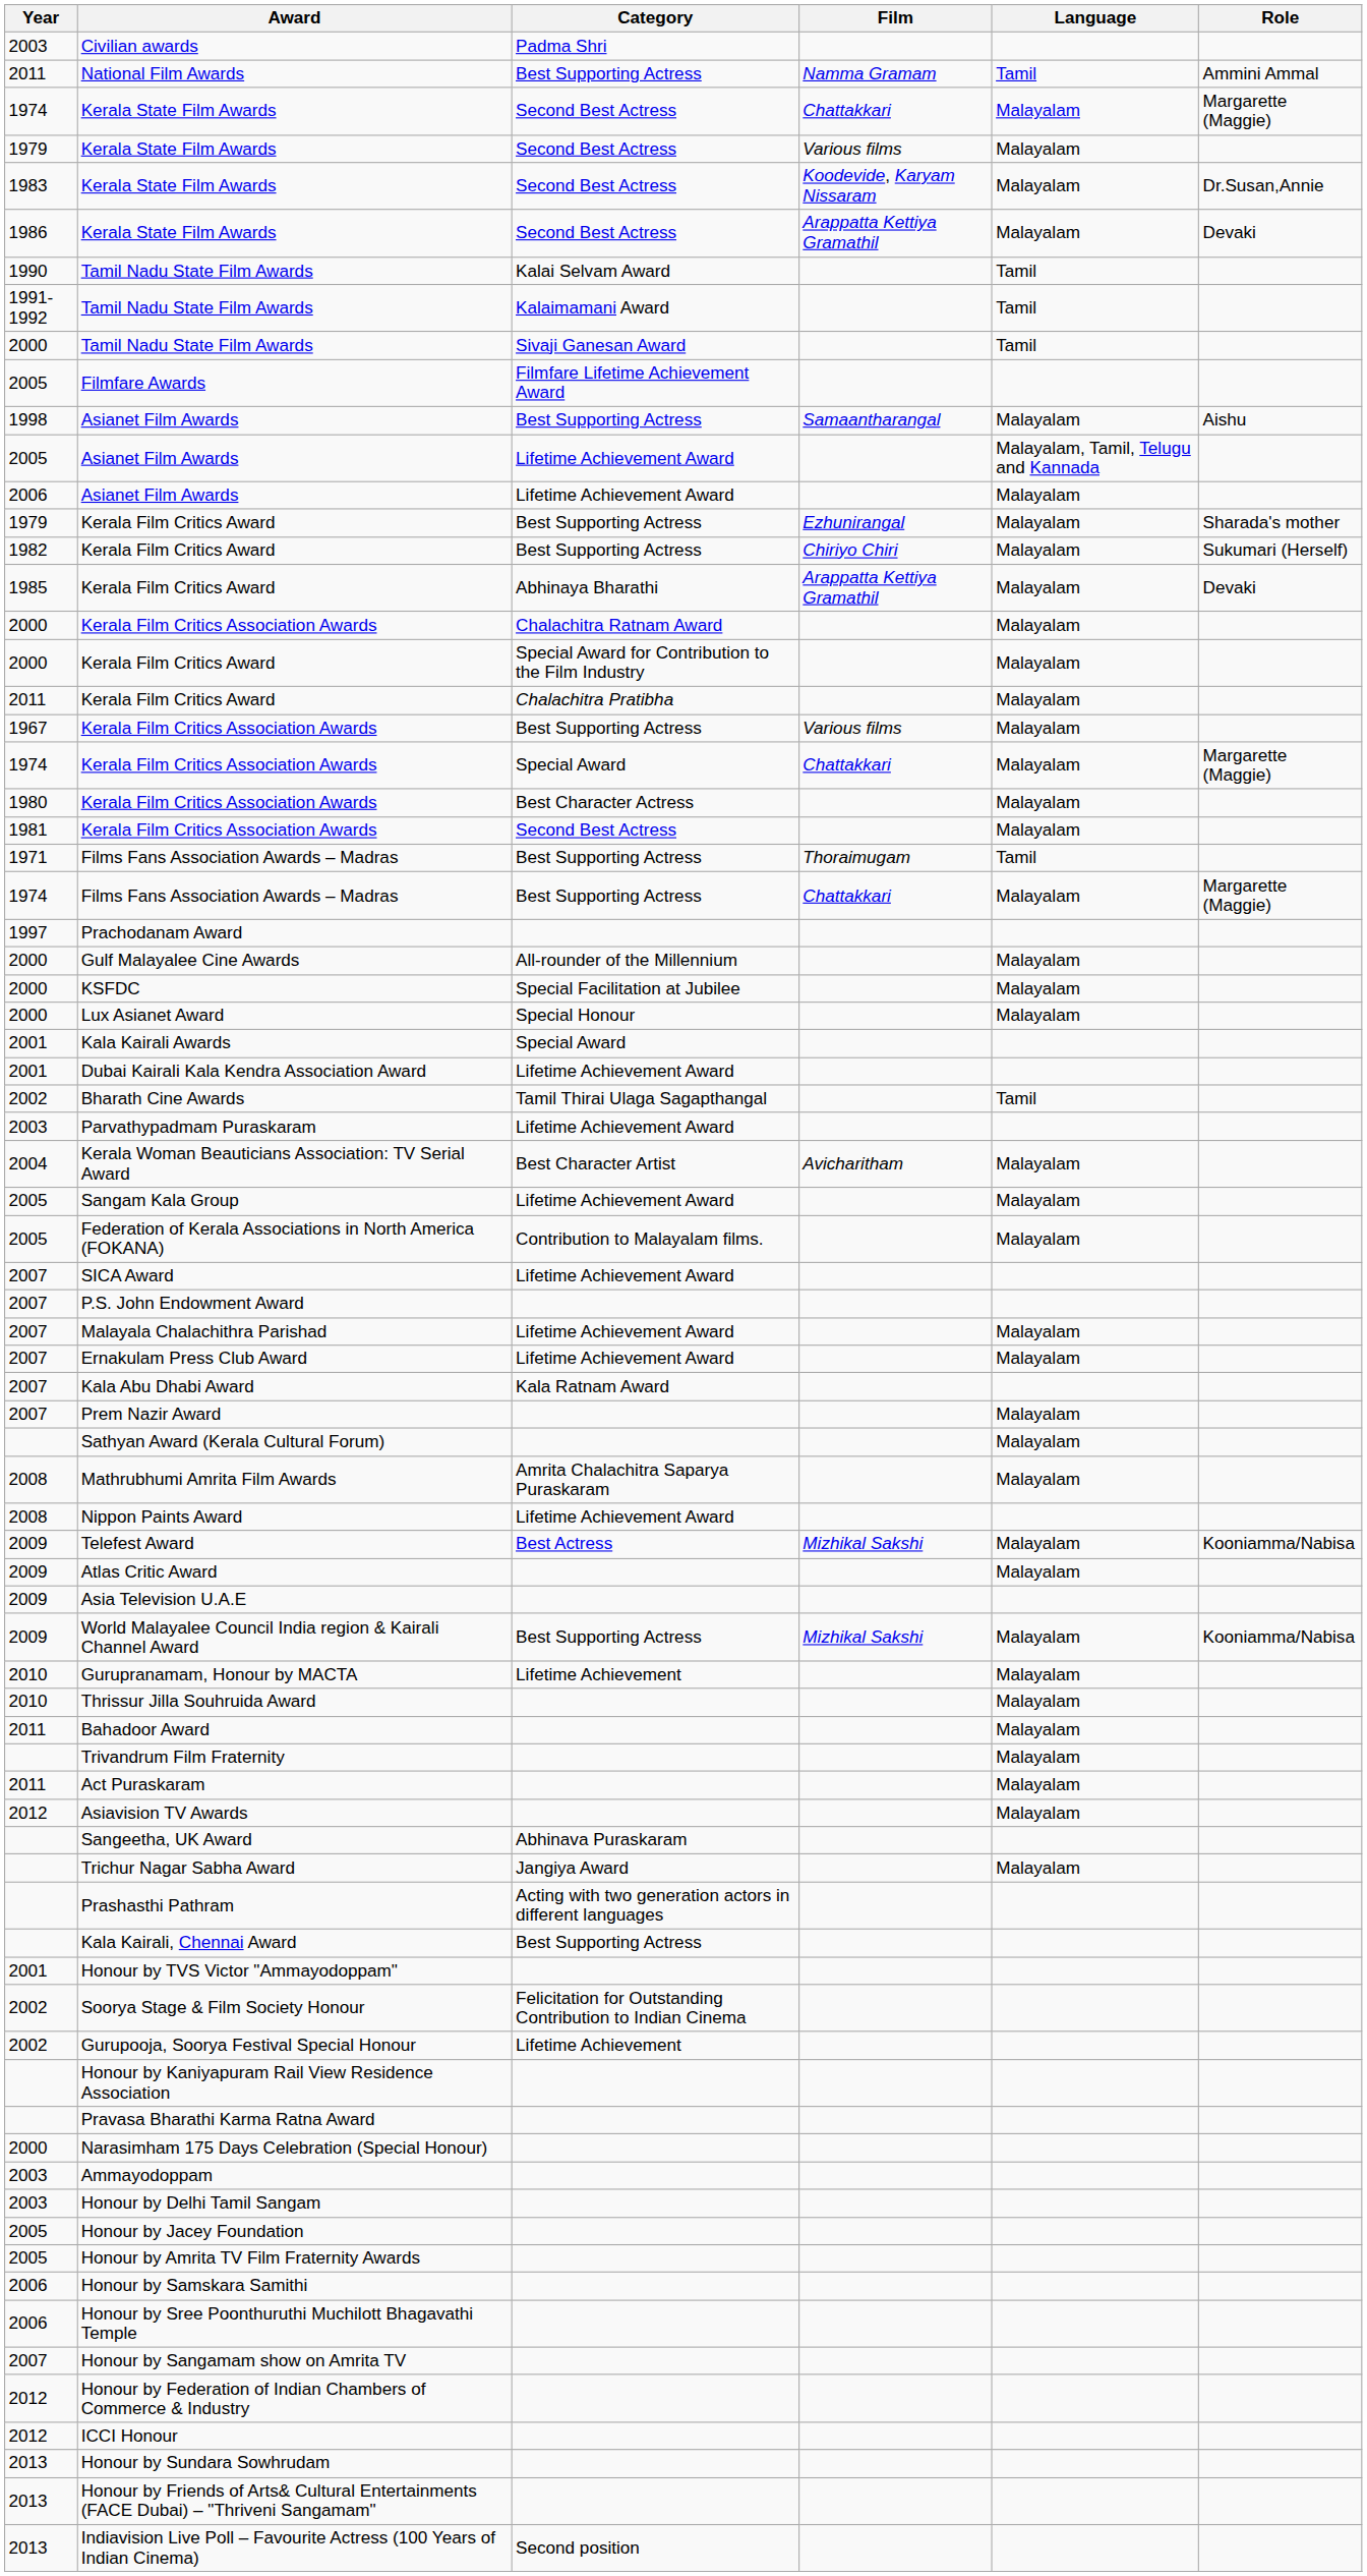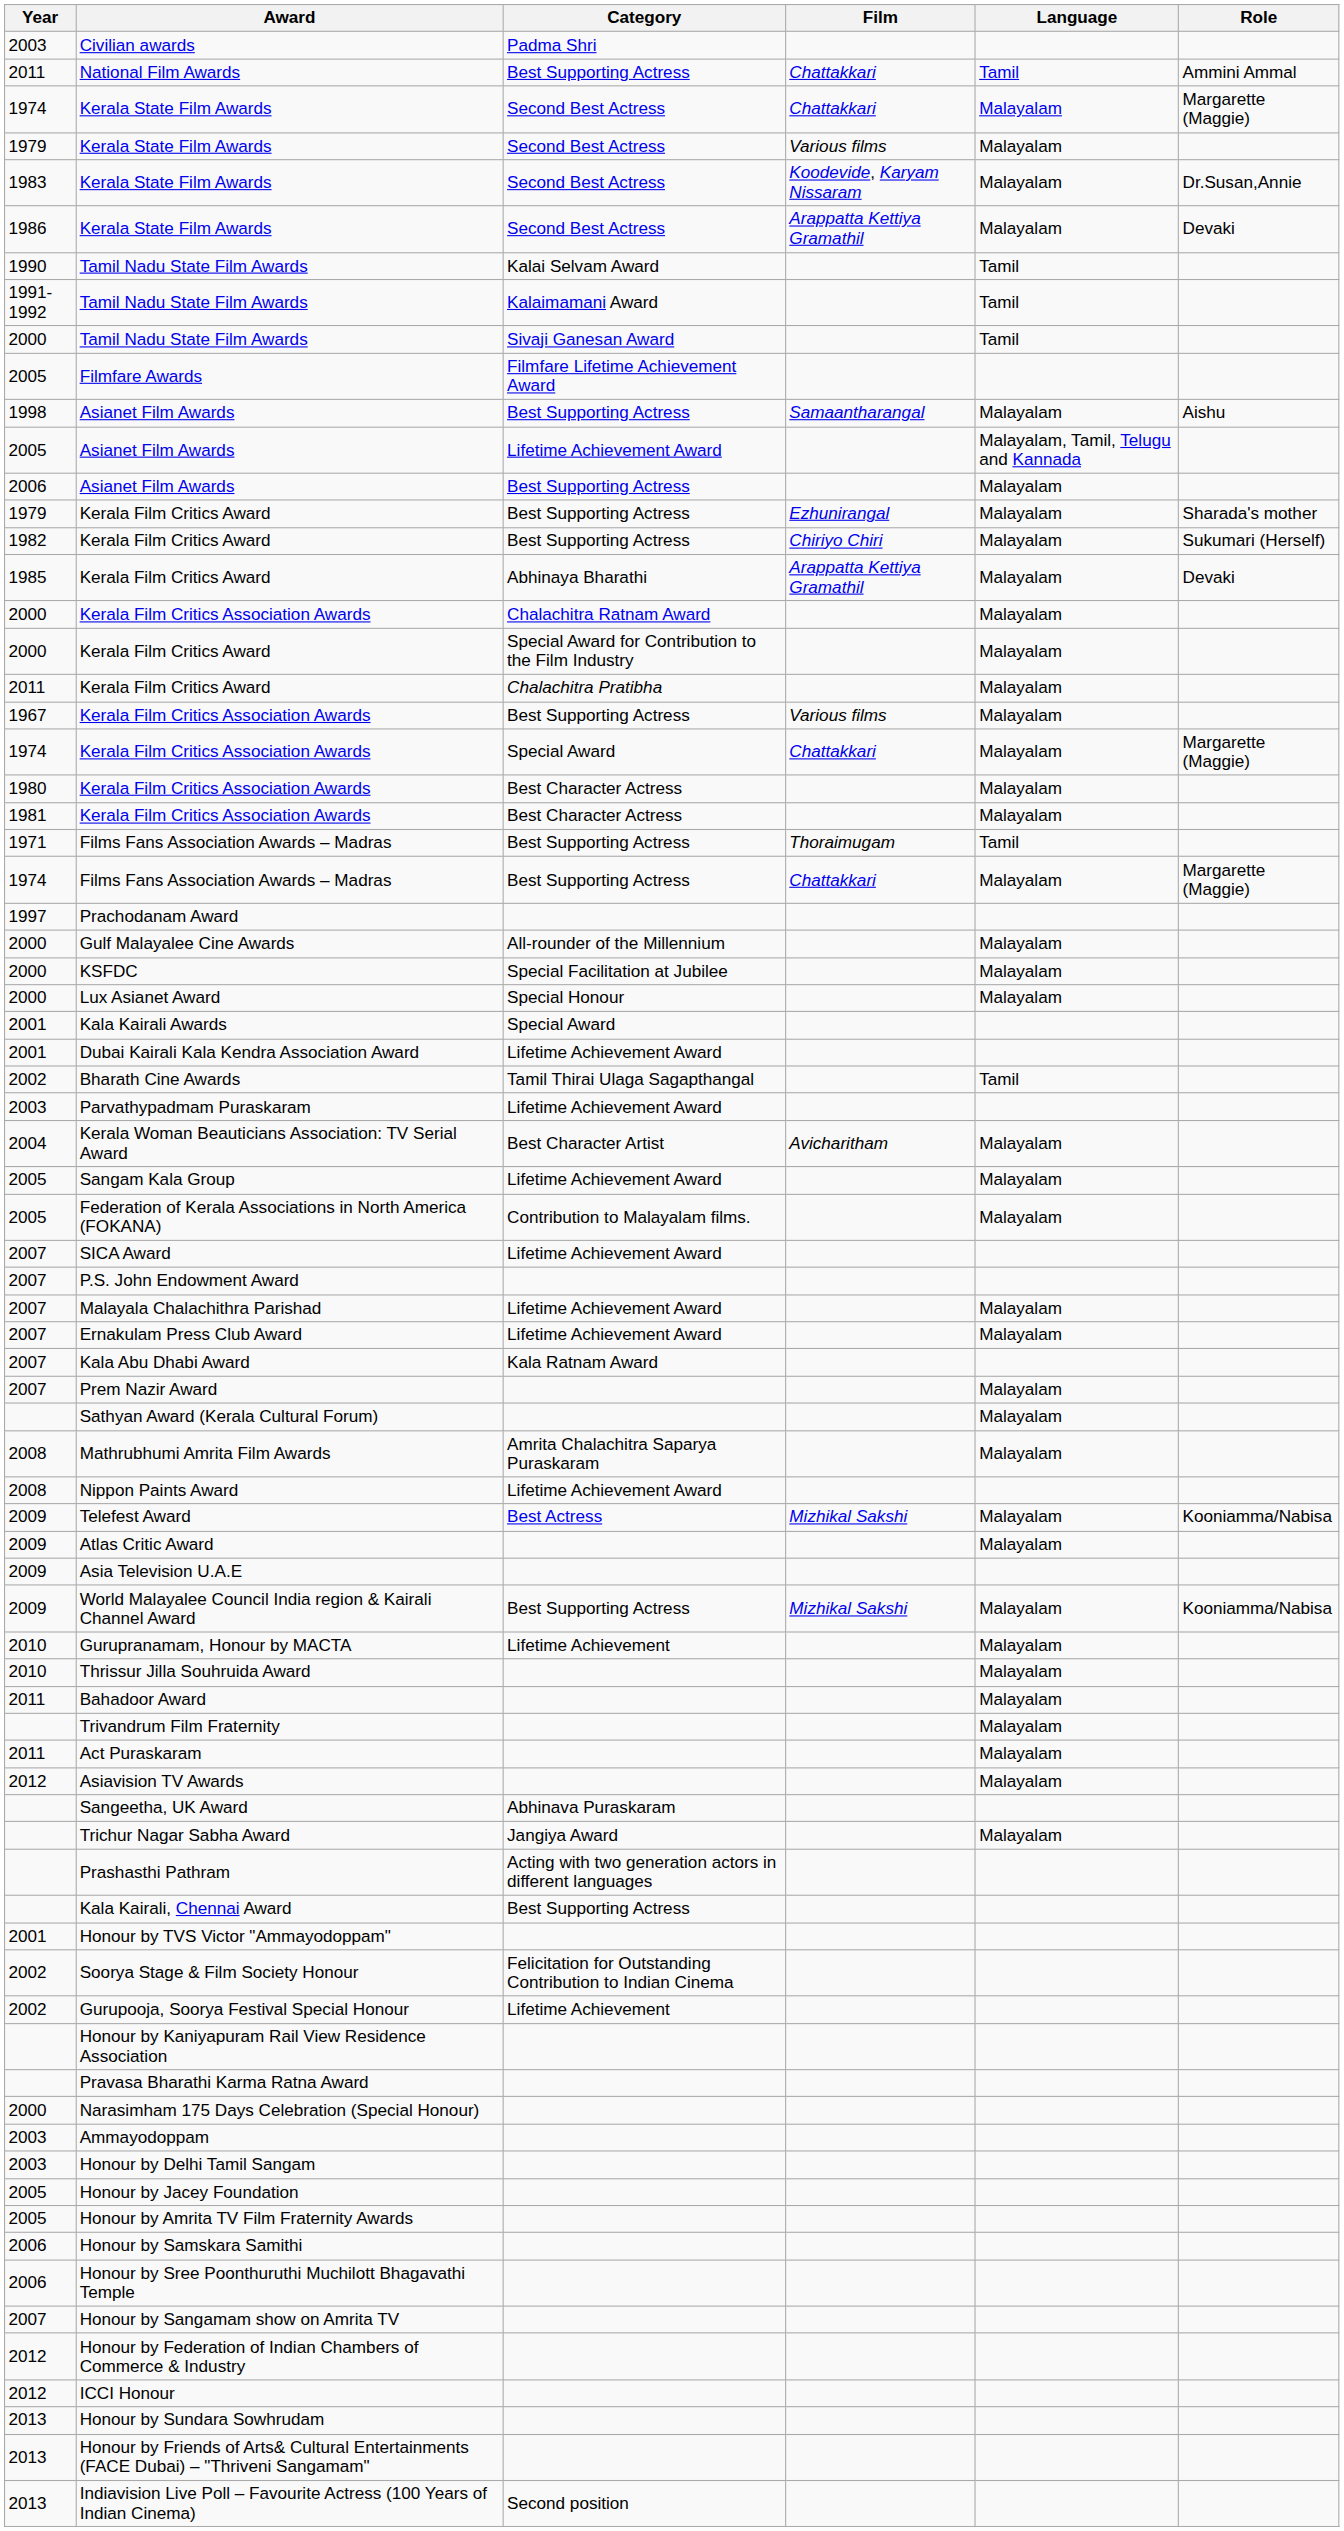National Film Awards | Film: Namma Gramam -> Chattakkari
2006 / Asianet Film Awards | Category: Lifetime Achievement Award -> Best Supporting Actress
1981 / Kerala Film Critics Association Awards | Category: Second Best Actress -> Best Character Actress
